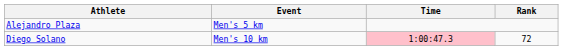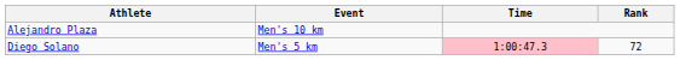Alejandro Plaza | Event: Men's 5 km -> Men's 10 km
Diego Solano | Event: Men's 10 km -> Men's 5 km
